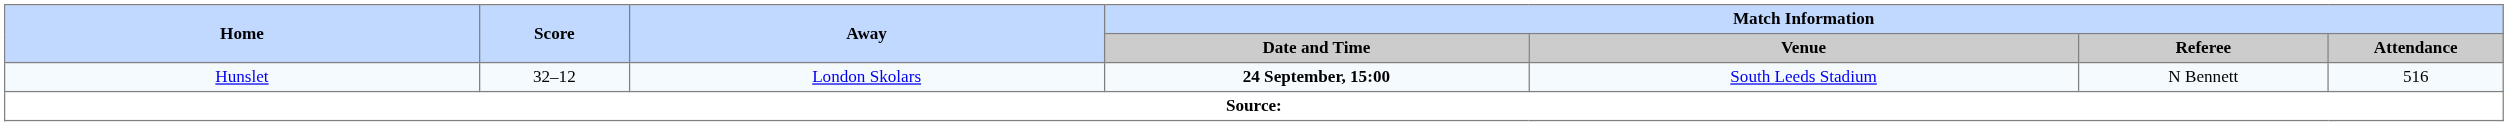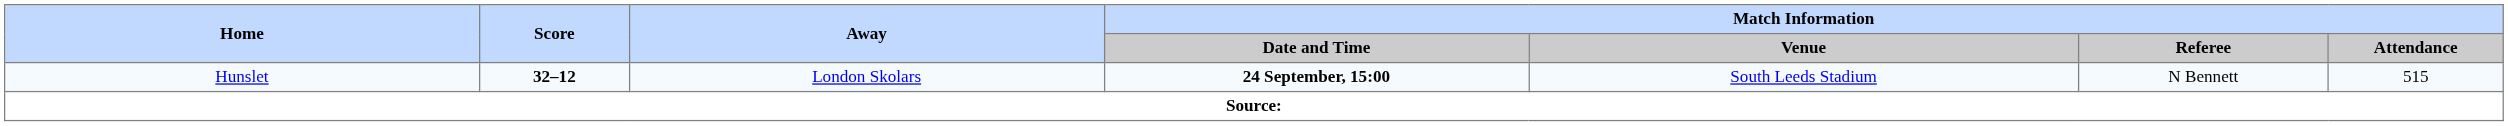Hunslet | Score: normal -> bold
Hunslet | Match Information / Attendance: 516 -> 515
